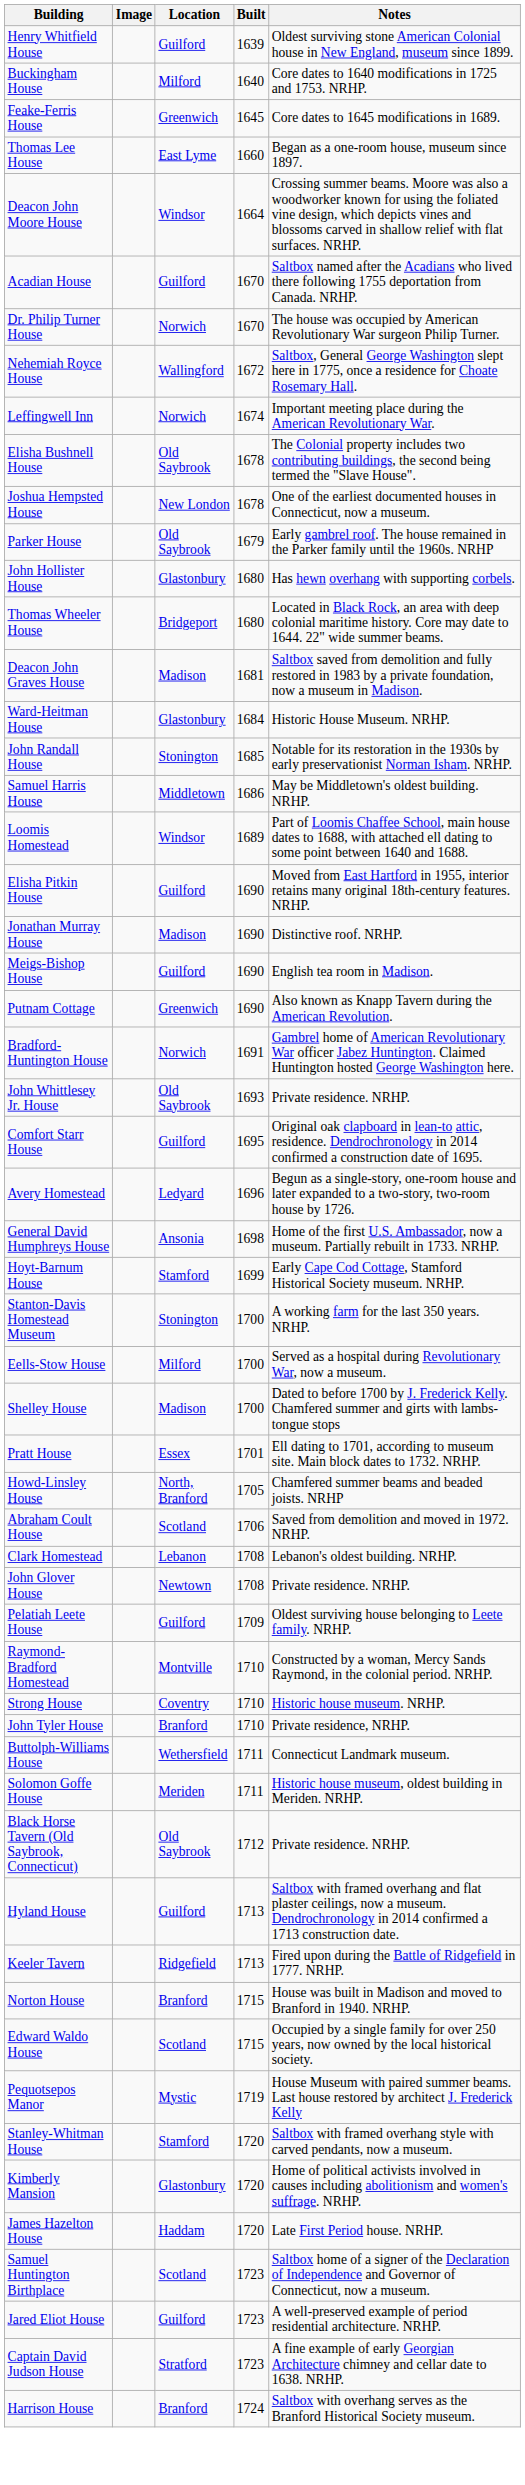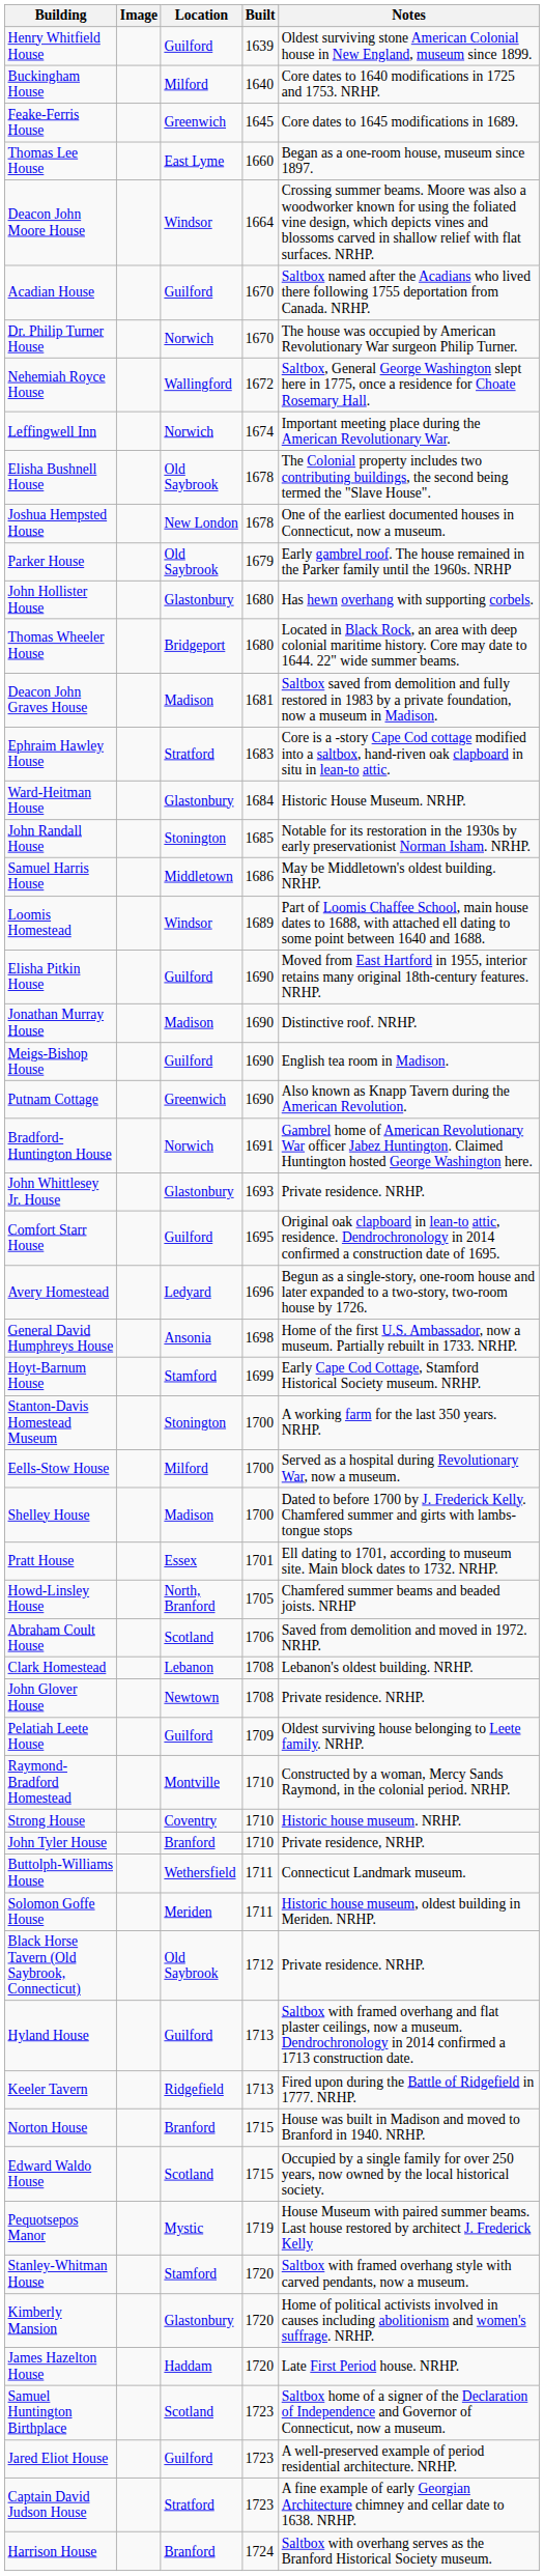+ row: Ephraim Hawley House | Stratford | 1683 | Core is a -story Cape Cod cottage modified into a saltbox, hand-riven oak clapboard in situ in lean-to attic.
John Whittlesey Jr. House | Location: Old Saybrook -> Glastonbury
